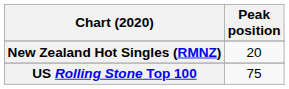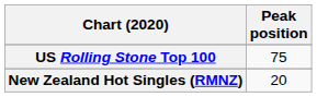rows swapped: New Zealand Hot Singles (RMNZ) <-> US Rolling Stone Top 100
